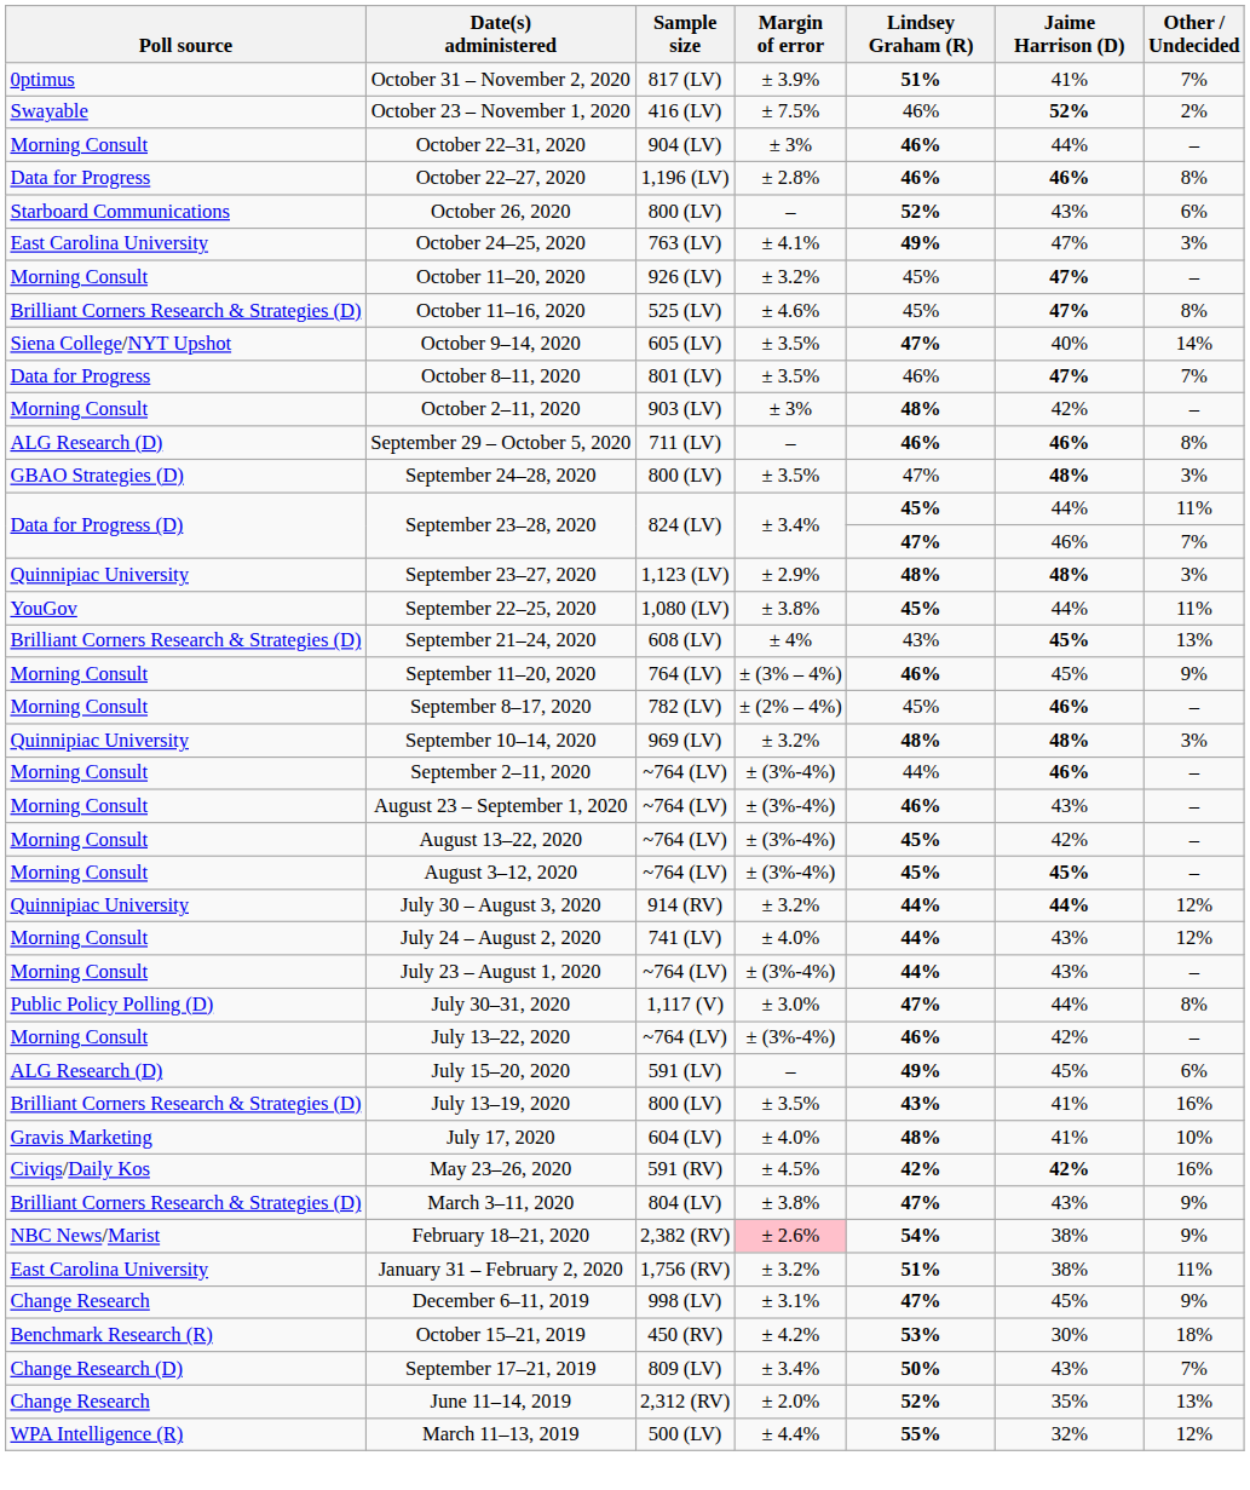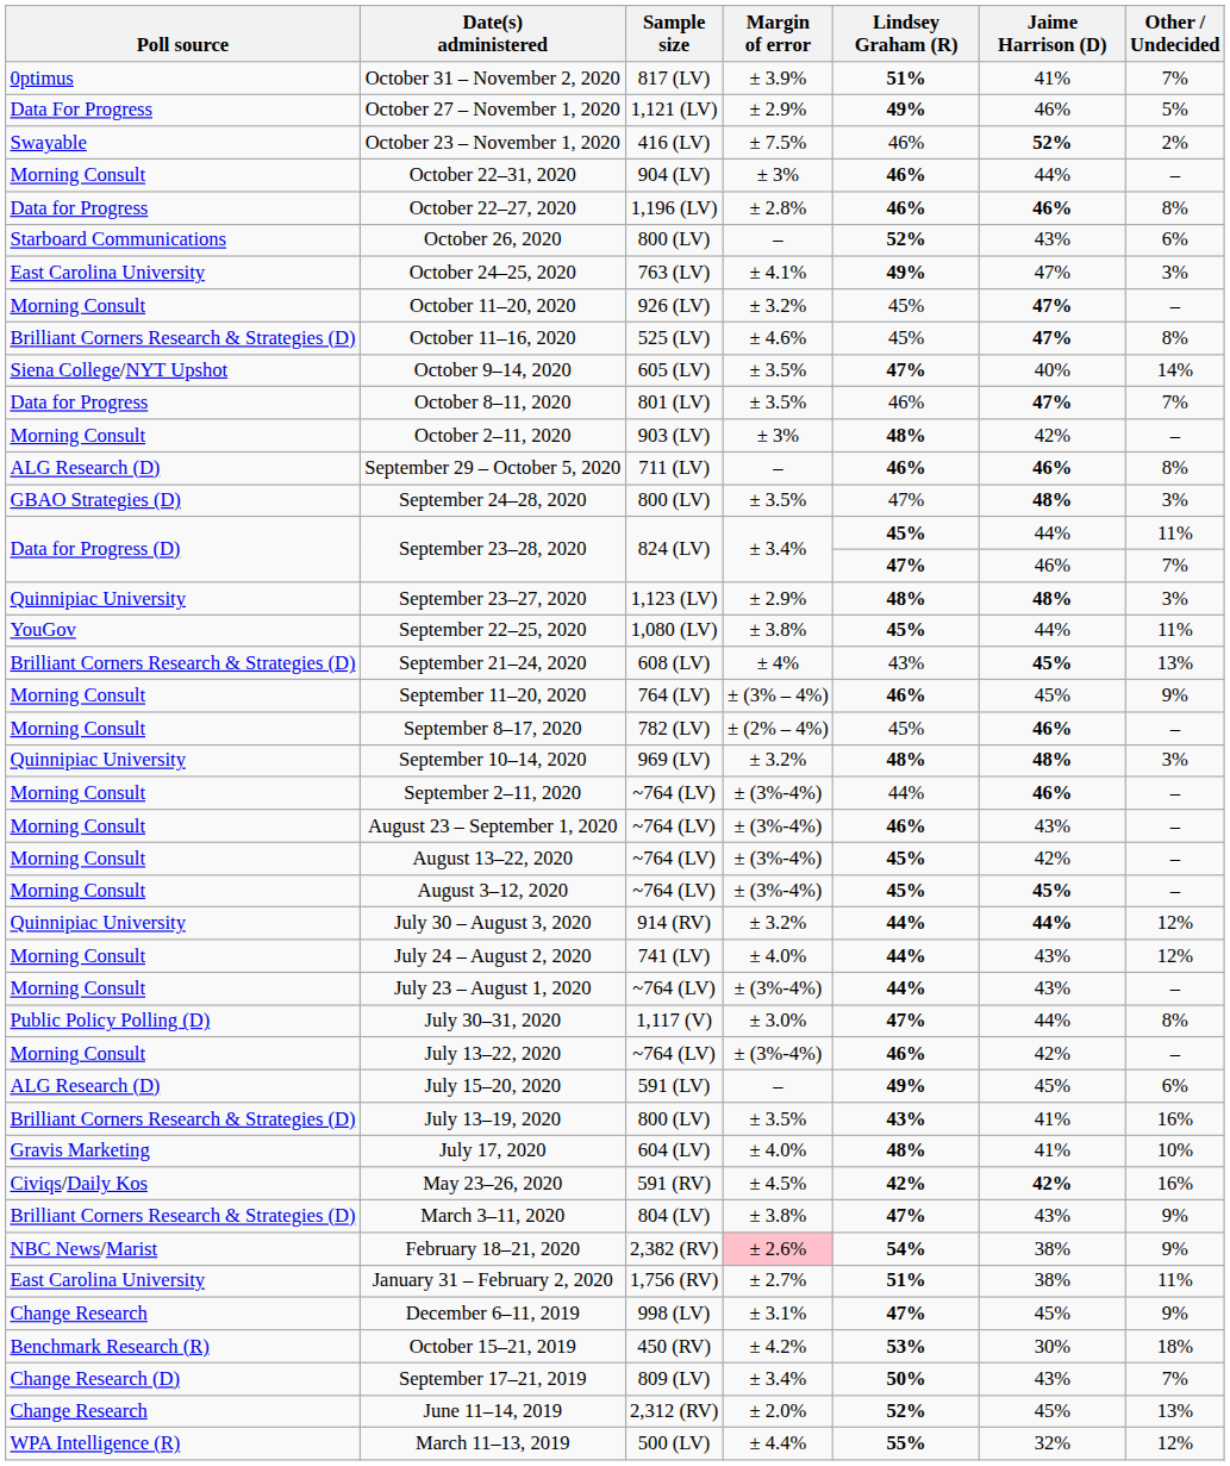+ row: Data For Progress | October 27 – November 1, 2020 | 1,121 (LV) | ± 2.9% | 49% | 46% | 5%
January 31 – February 2, 2020 | Margin of error: ± 3.2% -> ± 2.7%
June 11–14, 2019 | Jaime Harrison (D): 35% -> 45%
